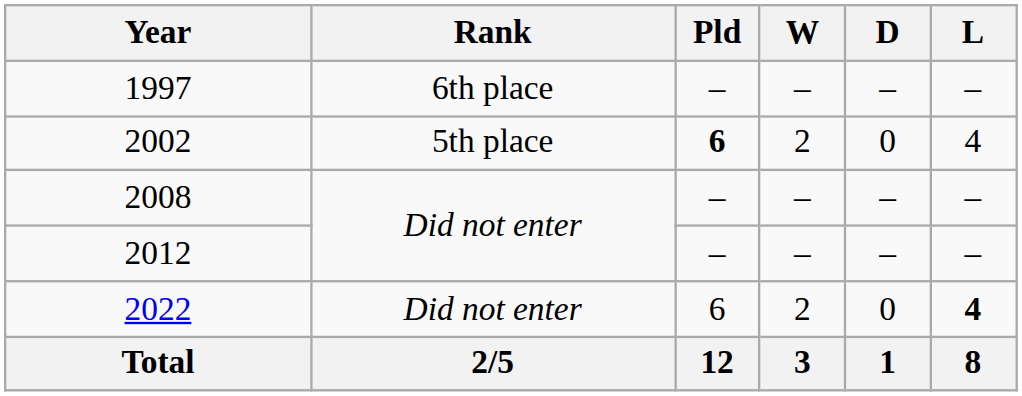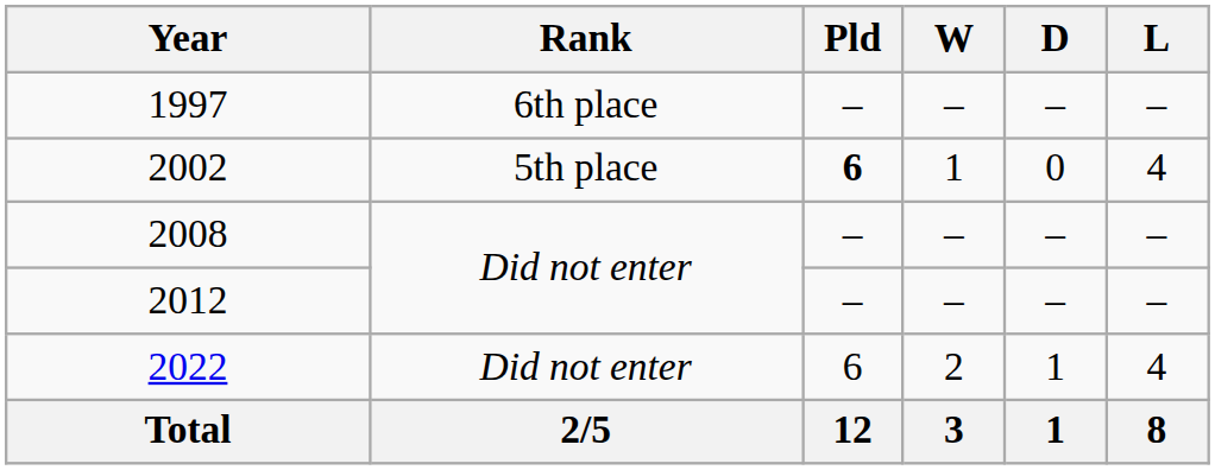2002 | W: 2 -> 1
2022 | D: 0 -> 1
2022 | L: bold -> normal
